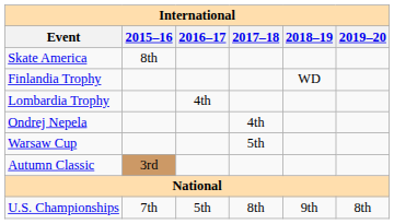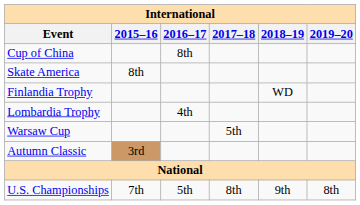+ row: Cup of China | 8th
- row: Ondrej Nepela | 4th
